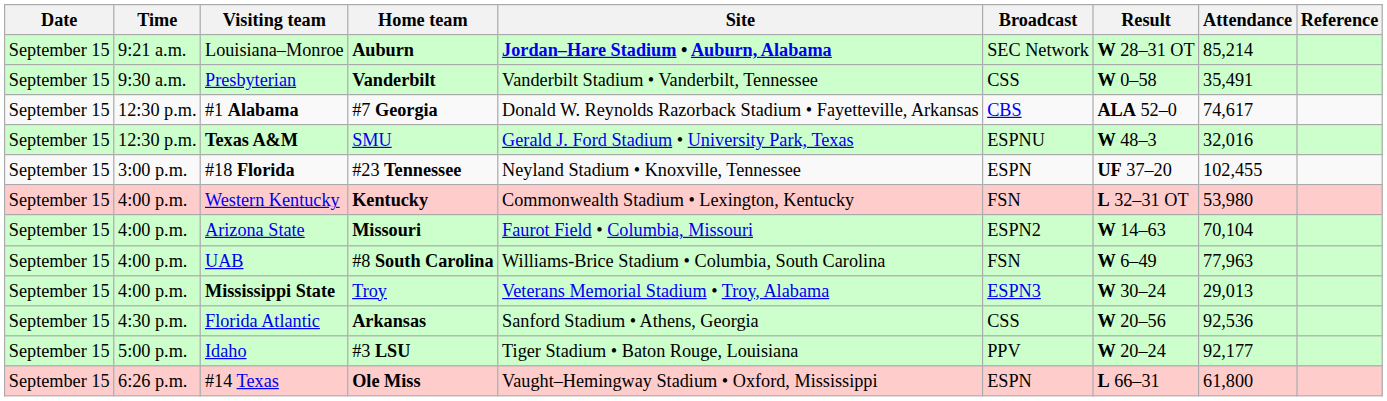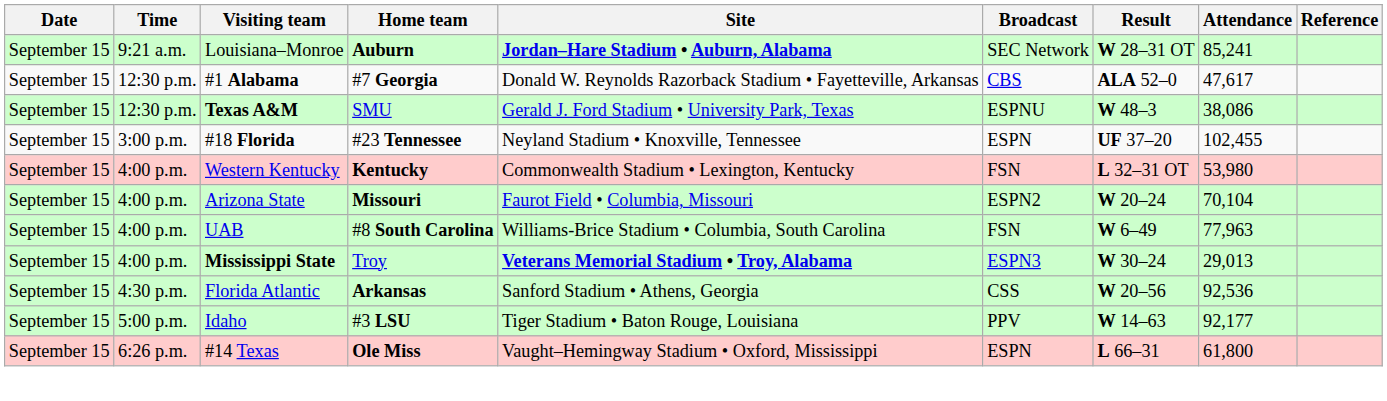Louisiana–Monroe | Attendance: 85,214 -> 85,241
- row: September 15 | 9:30 a.m. | Presbyterian | Vanderbilt | Vanderbilt Stadium • Vanderbilt, Tennessee | CSS | W 0–58 | 35,491
#1 Alabama | Attendance: 74,617 -> 47,617
Texas A&M | Attendance: 32,016 -> 38,086
Arizona State | Result: W 14–63 -> W 20–24
Mississippi State | Site: normal -> bold
Idaho | Result: W 20–24 -> W 14–63
